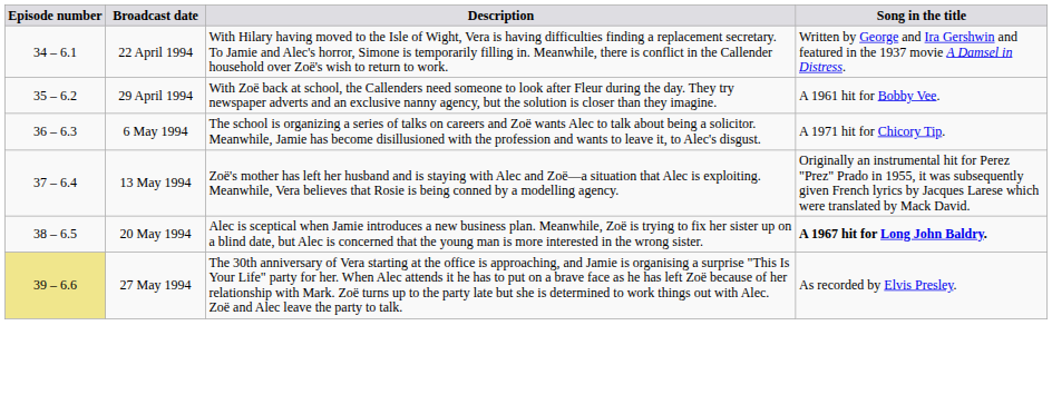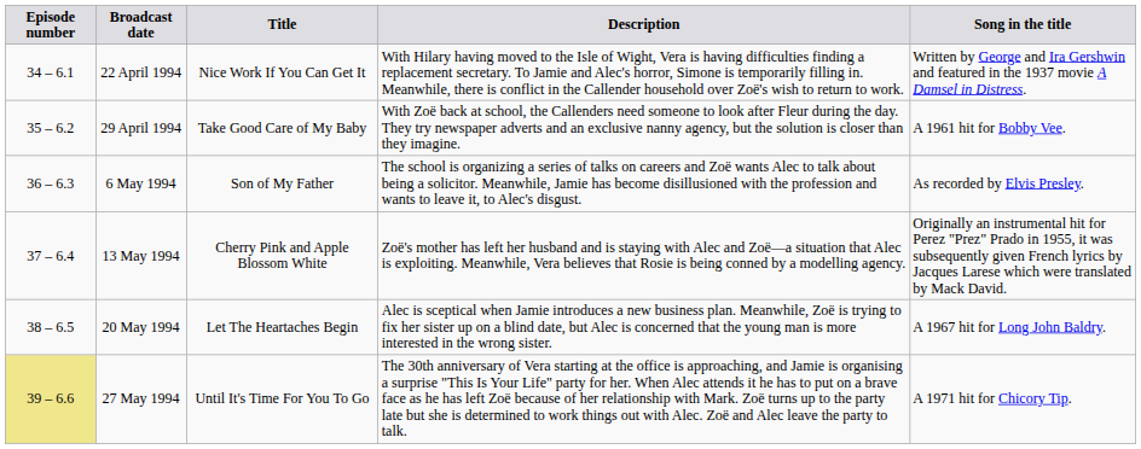+ column: Title | Nice Work If You Can Get It | Take Good Care of My Baby | Son of My Father | Cherry Pink and Apple Blossom White | Let The Heartaches Begin | Until It's Time For You To Go
6 May 1994 | Song in the title: A 1971 hit for Chicory Tip. -> As recorded by Elvis Presley.
20 May 1994 | Song in the title: bold -> normal
27 May 1994 | Song in the title: As recorded by Elvis Presley. -> A 1971 hit for Chicory Tip.
